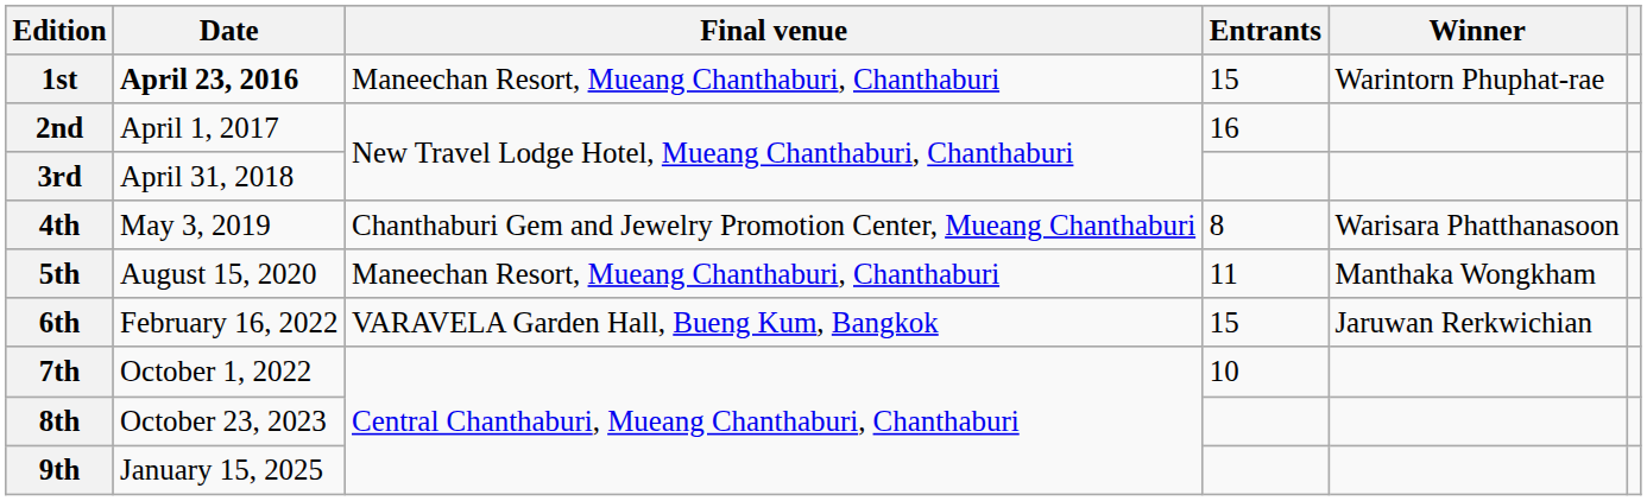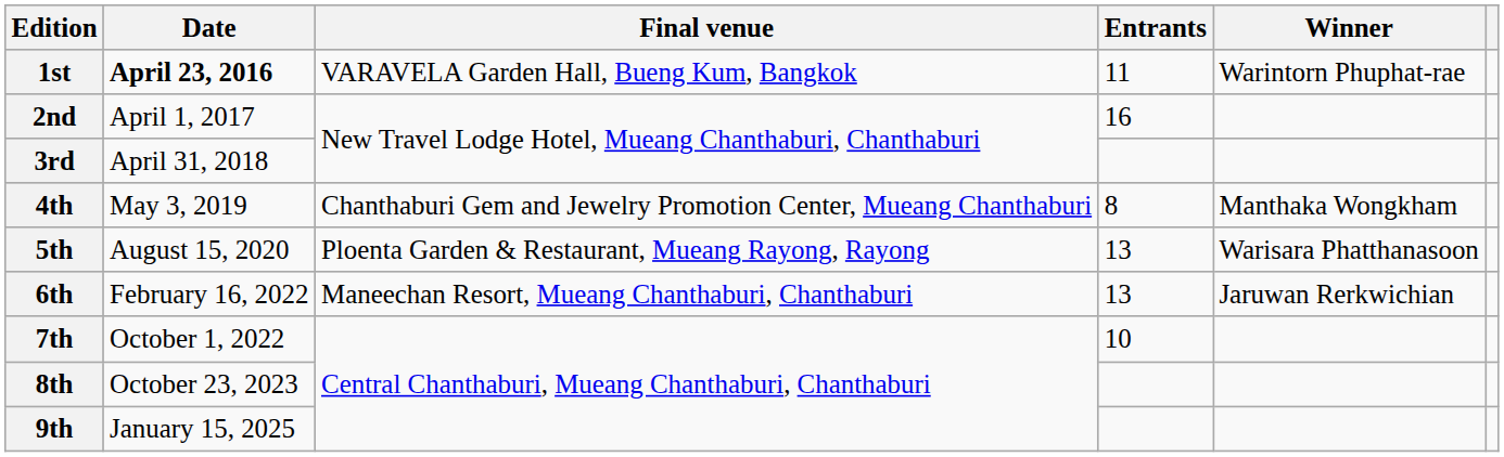1st | Final venue: Maneechan Resort, Mueang Chanthaburi, Chanthaburi -> VARAVELA Garden Hall, Bueng Kum, Bangkok
1st | Entrants: 15 -> 11
4th | Winner: Warisara Phatthanasoon -> Manthaka Wongkham
5th | Final venue: Maneechan Resort, Mueang Chanthaburi, Chanthaburi -> Ploenta Garden & Restaurant, Mueang Rayong, Rayong
5th | Entrants: 11 -> 13
5th | Winner: Manthaka Wongkham -> Warisara Phatthanasoon
6th | Final venue: VARAVELA Garden Hall, Bueng Kum, Bangkok -> Maneechan Resort, Mueang Chanthaburi, Chanthaburi
6th | Entrants: 15 -> 13
